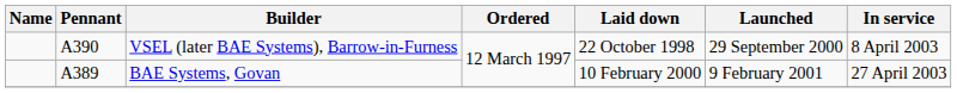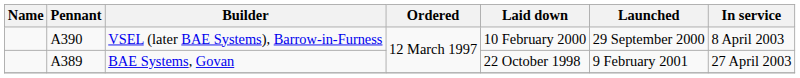VSEL (later BAE Systems), Barrow-in-Furness | Laid down: 22 October 1998 -> 10 February 2000
BAE Systems, Govan | Laid down: 10 February 2000 -> 22 October 1998
